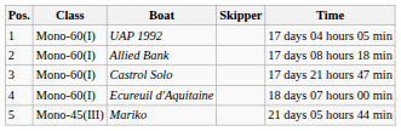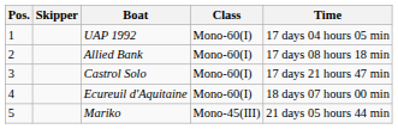columns swapped: Skipper <-> Class
